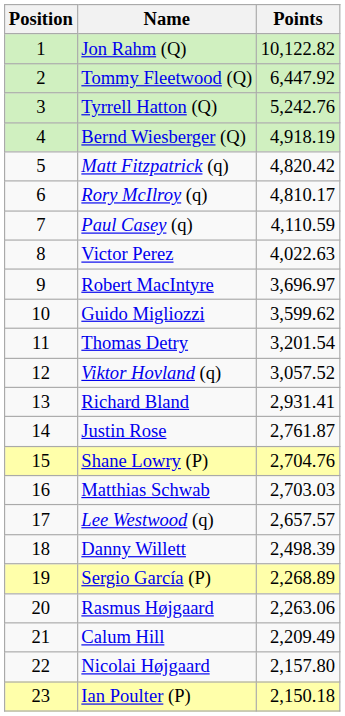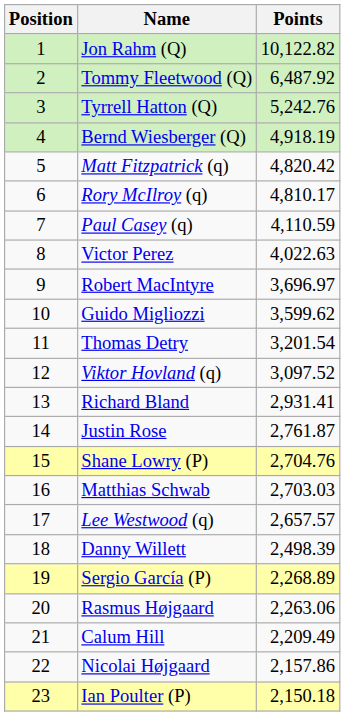Tommy Fleetwood (Q) | Points: 6,447.92 -> 6,487.92
Viktor Hovland (q) | Points: 3,057.52 -> 3,097.52
Nicolai Højgaard | Points: 2,157.80 -> 2,157.86
